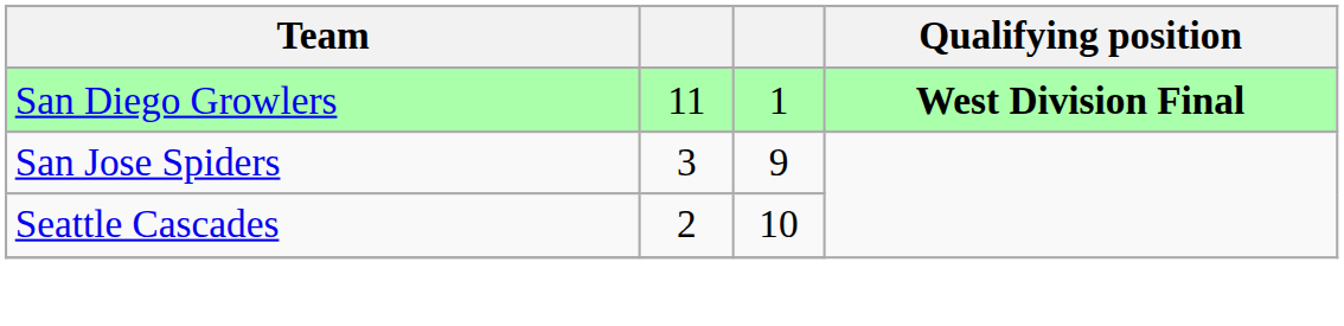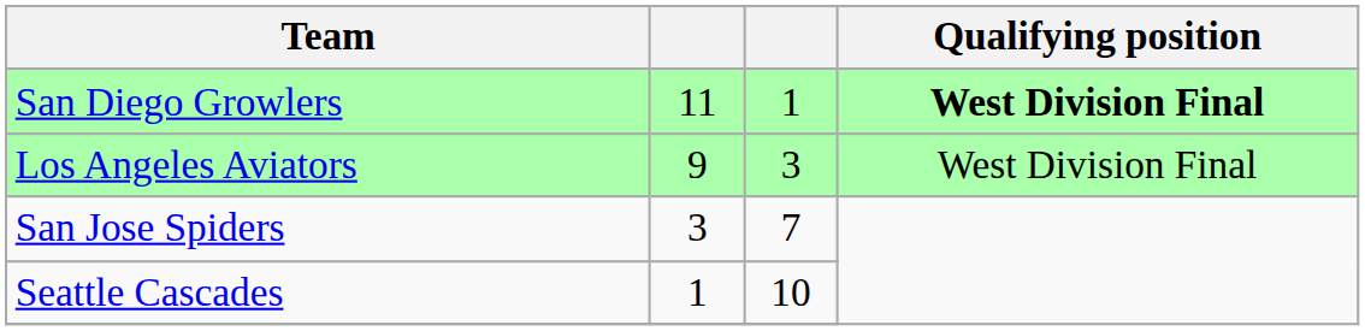+ row: Los Angeles Aviators | 9 | 3 | West Division Final
San Jose Spiders | column 3: 9 -> 7
Seattle Cascades | column 2: 2 -> 1
